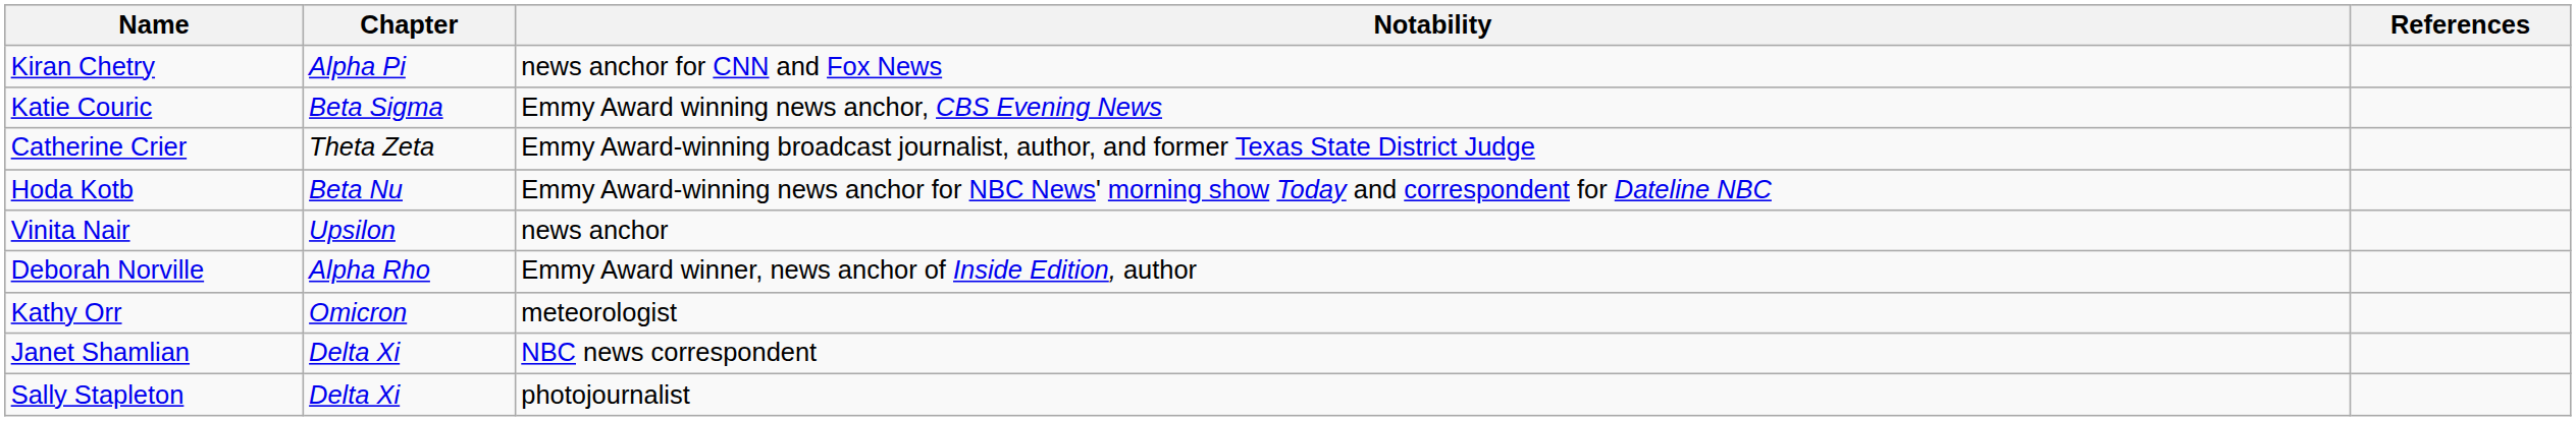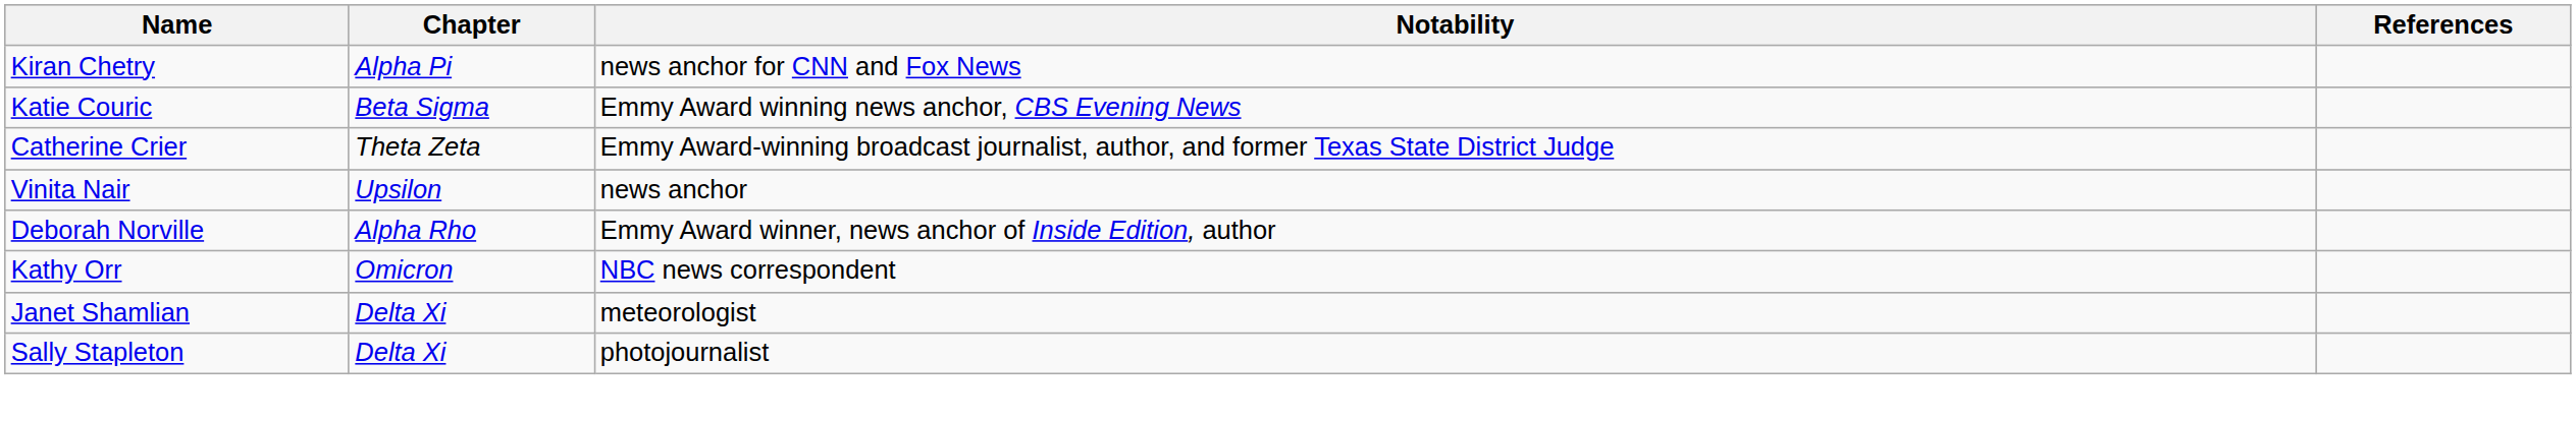- row: Hoda Kotb | Beta Nu | Emmy Award-winning news anchor for NBC News' morning show Today and correspondent for Dateline NBC
Kathy Orr | Notability: meteorologist -> NBC news correspondent
Janet Shamlian | Notability: NBC news correspondent -> meteorologist
